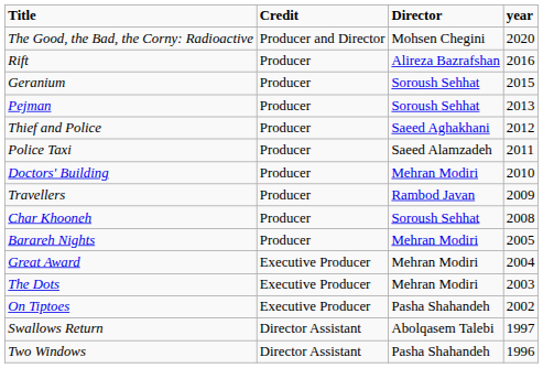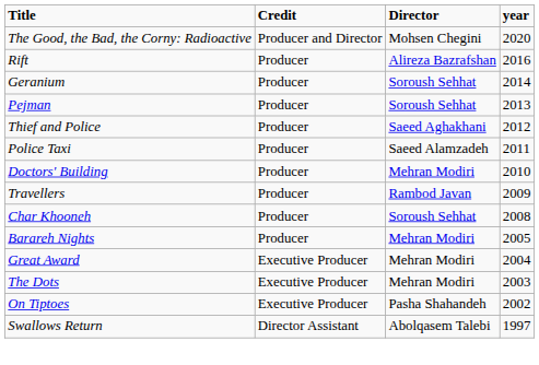Geranium | year: 2015 -> 2014
- row: Two Windows | Director Assistant | Pasha Shahandeh | 1996
